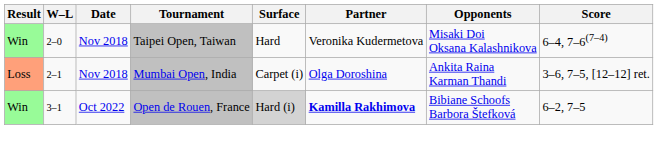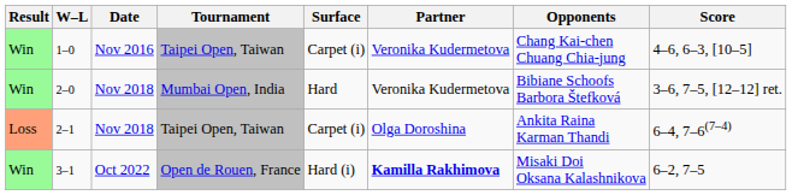+ row: Win | 1–0 | Nov 2016 | Taipei Open, Taiwan | Carpet (i) | Veronika Kudermetova | Chang Kai-chen Chuang Chia-jung | 4–6, 6–3, [10–5]
2–0 | Tournament: Taipei Open, Taiwan -> Mumbai Open, India
2–0 | Opponents: Misaki Doi Oksana Kalashnikova -> Bibiane Schoofs Barbora Štefková
2–0 | Score: 6–4, 7–6(7–4) -> 3–6, 7–5, [12–12] ret.
2–1 | Tournament: Mumbai Open, India -> Taipei Open, Taiwan
2–1 | Score: 3–6, 7–5, [12–12] ret. -> 6–4, 7–6(7–4)
3–1 | Surface: lightgrey background -> no background
3–1 | Opponents: Bibiane Schoofs Barbora Štefková -> Misaki Doi Oksana Kalashnikova
